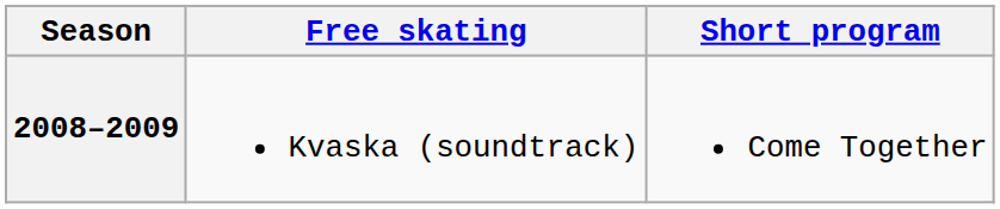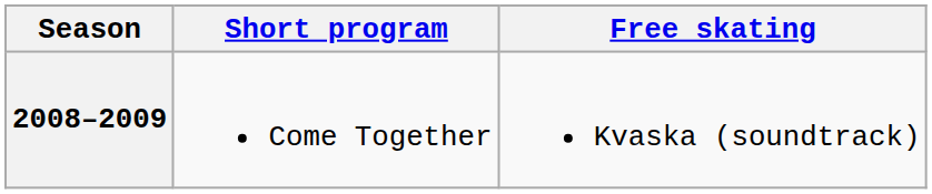columns swapped: Short program <-> Free skating
